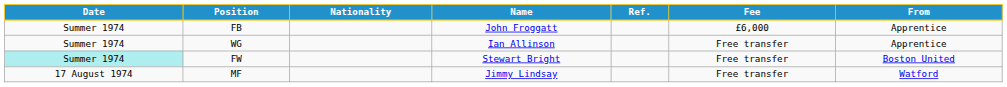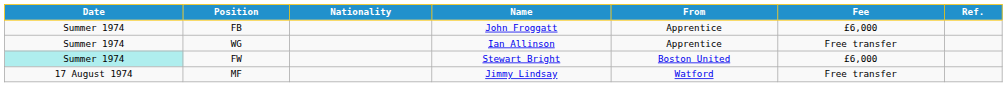columns swapped: From <-> Ref.
FW | Fee: Free transfer -> £6,000
